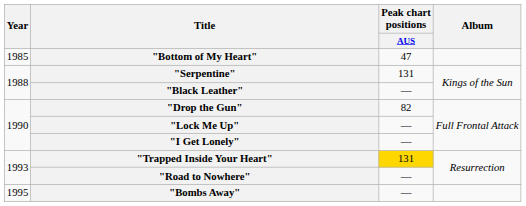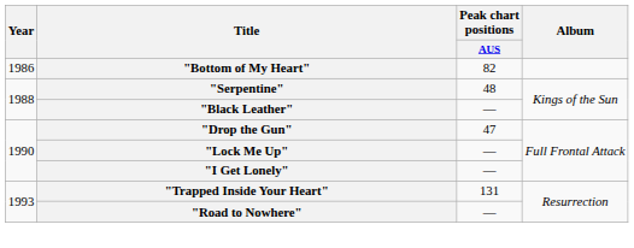"Bottom of My Heart" | Year: 1985 -> 1986
"Bottom of My Heart" | Peak chart positions / AUS: 47 -> 82
"Serpentine" | Peak chart positions / AUS: 131 -> 48
"Drop the Gun" | Peak chart positions / AUS: 82 -> 47
"Trapped Inside Your Heart" | Peak chart positions / AUS: gold background -> no background
- row: 1995 | "Bombs Away" | —
